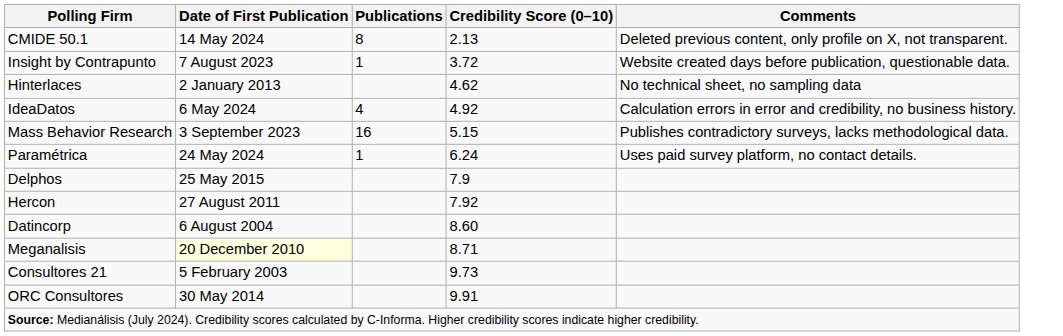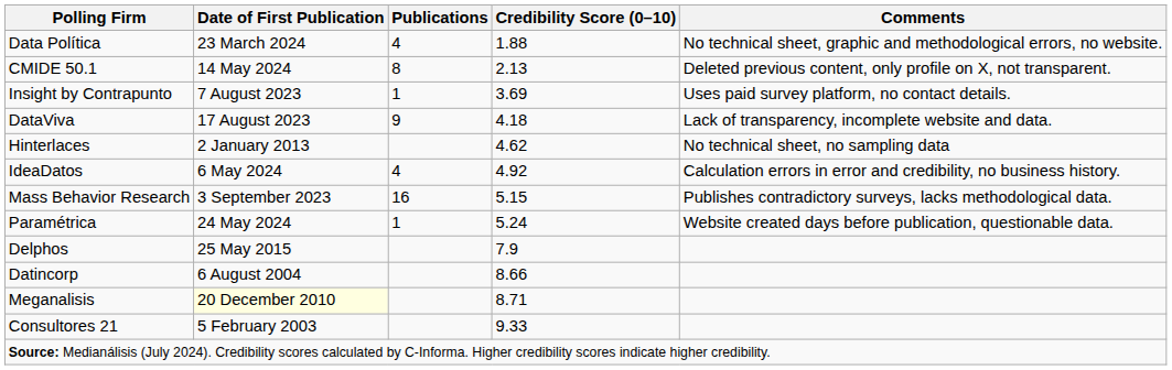+ row: Data Política | 23 March 2024 | 4 | 1.88 | No technical sheet, graphic and methodological errors, no website.
Insight by Contrapunto | Credibility Score (0–10): 3.72 -> 3.69
Insight by Contrapunto | Comments: Website created days before publication, questionable data. -> Uses paid survey platform, no contact details.
+ row: DataViva | 17 August 2023 | 9 | 4.18 | Lack of transparency, incomplete website and data.
Paramétrica | Credibility Score (0–10): 6.24 -> 5.24
Paramétrica | Comments: Uses paid survey platform, no contact details. -> Website created days before publication, questionable data.
- row: Hercon | 27 August 2011 | 7.92
Datincorp | Credibility Score (0–10): 8.60 -> 8.66
Consultores 21 | Credibility Score (0–10): 9.73 -> 9.33
- row: ORC Consultores | 30 May 2014 | 9.91
